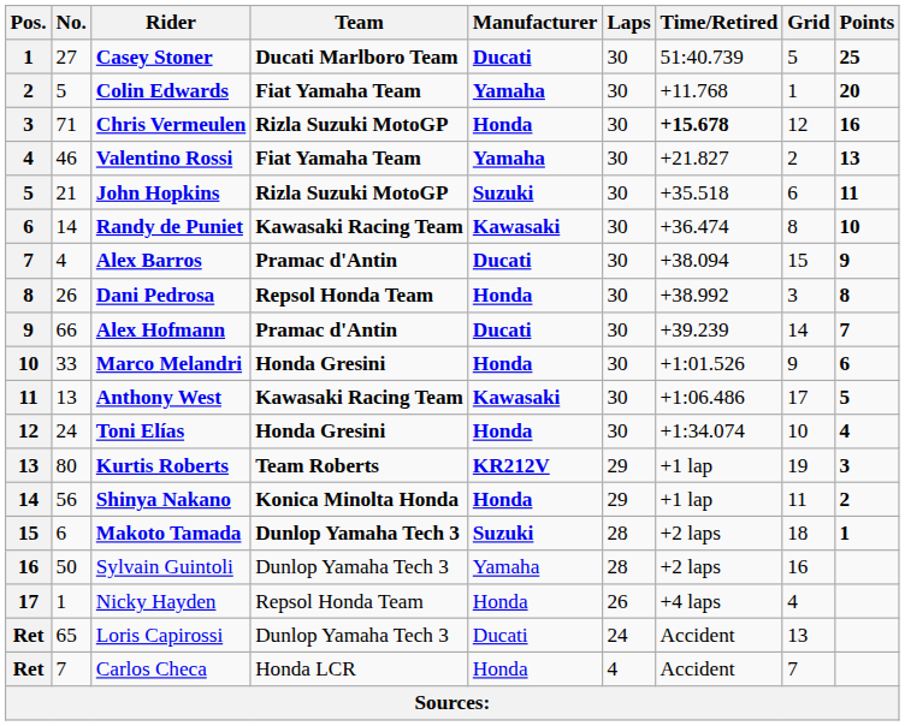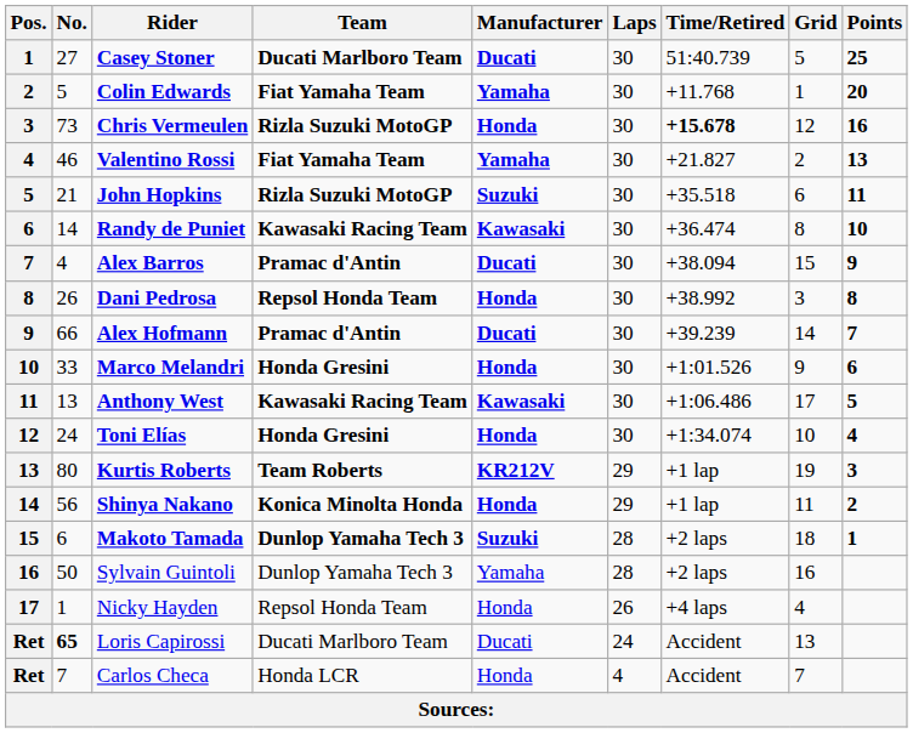Chris Vermeulen | No.: 71 -> 73
Loris Capirossi | No.: normal -> bold
Loris Capirossi | Team: Dunlop Yamaha Tech 3 -> Ducati Marlboro Team
